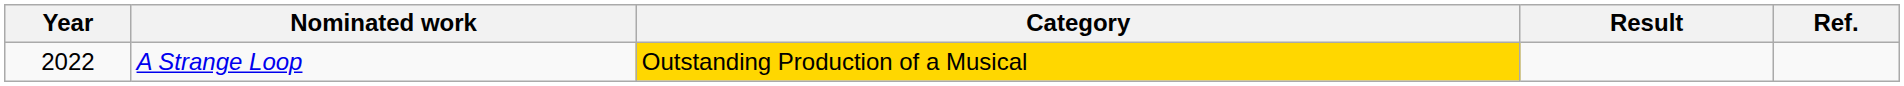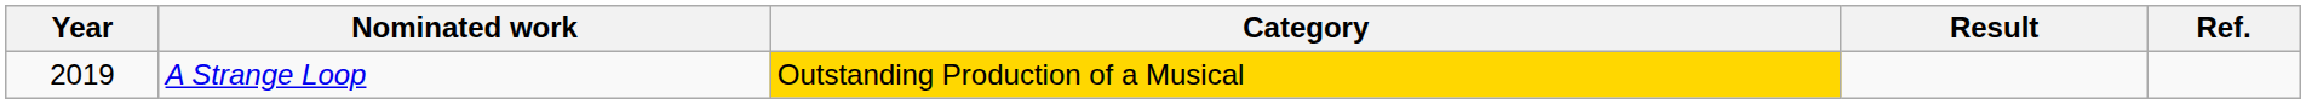A Strange Loop | Year: 2022 -> 2019
